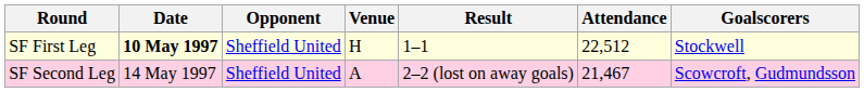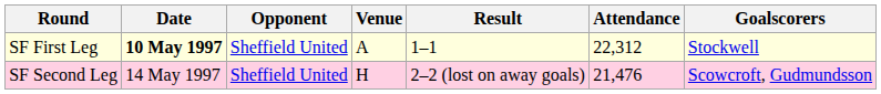SF First Leg | Venue: H -> A
SF First Leg | Attendance: 22,512 -> 22,312
SF Second Leg | Venue: A -> H
SF Second Leg | Attendance: 21,467 -> 21,476
